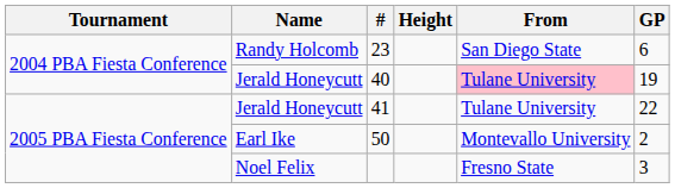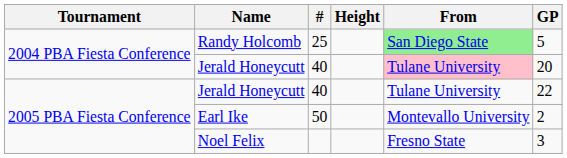Randy Holcomb | #: 23 -> 25
Randy Holcomb | From: no background -> lightgreen background
Randy Holcomb | GP: 6 -> 5
2004 PBA Fiesta Conference / Jerald Honeycutt | GP: 19 -> 20
2005 PBA Fiesta Conference / Jerald Honeycutt | #: 41 -> 40
